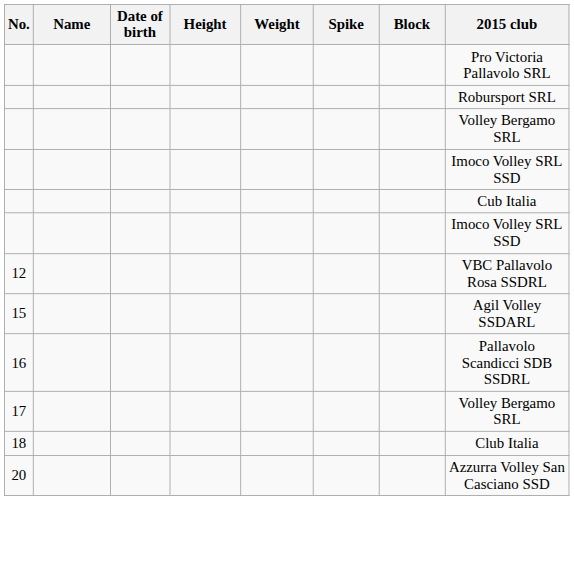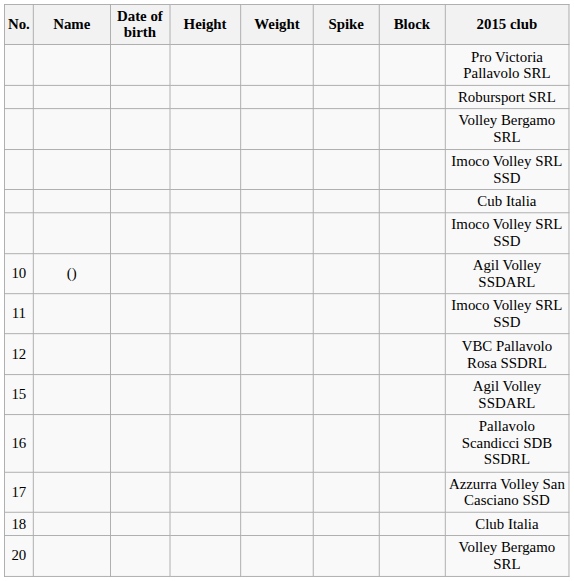+ row: 10 | () | Agil Volley SSDARL
+ row: 11 | Imoco Volley SRL SSD
17 | 2015 club: Volley Bergamo SRL -> Azzurra Volley San Casciano SSD
20 | 2015 club: Azzurra Volley San Casciano SSD -> Volley Bergamo SRL
